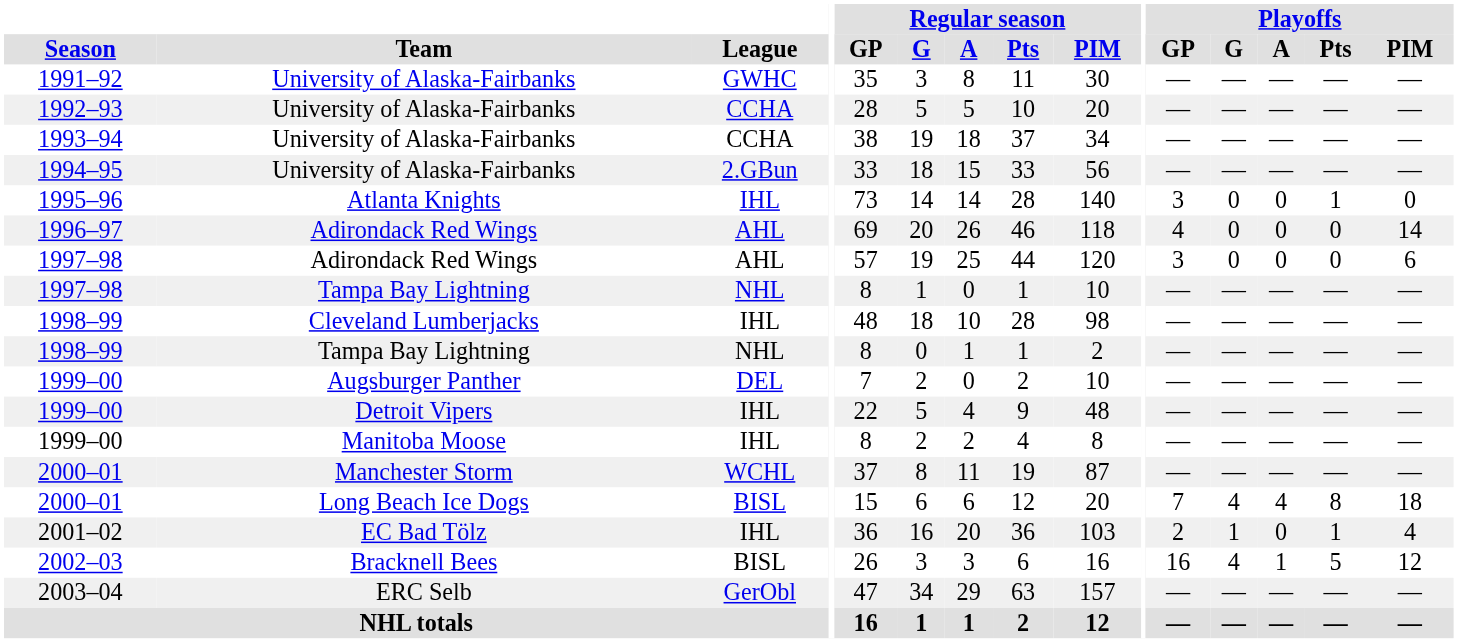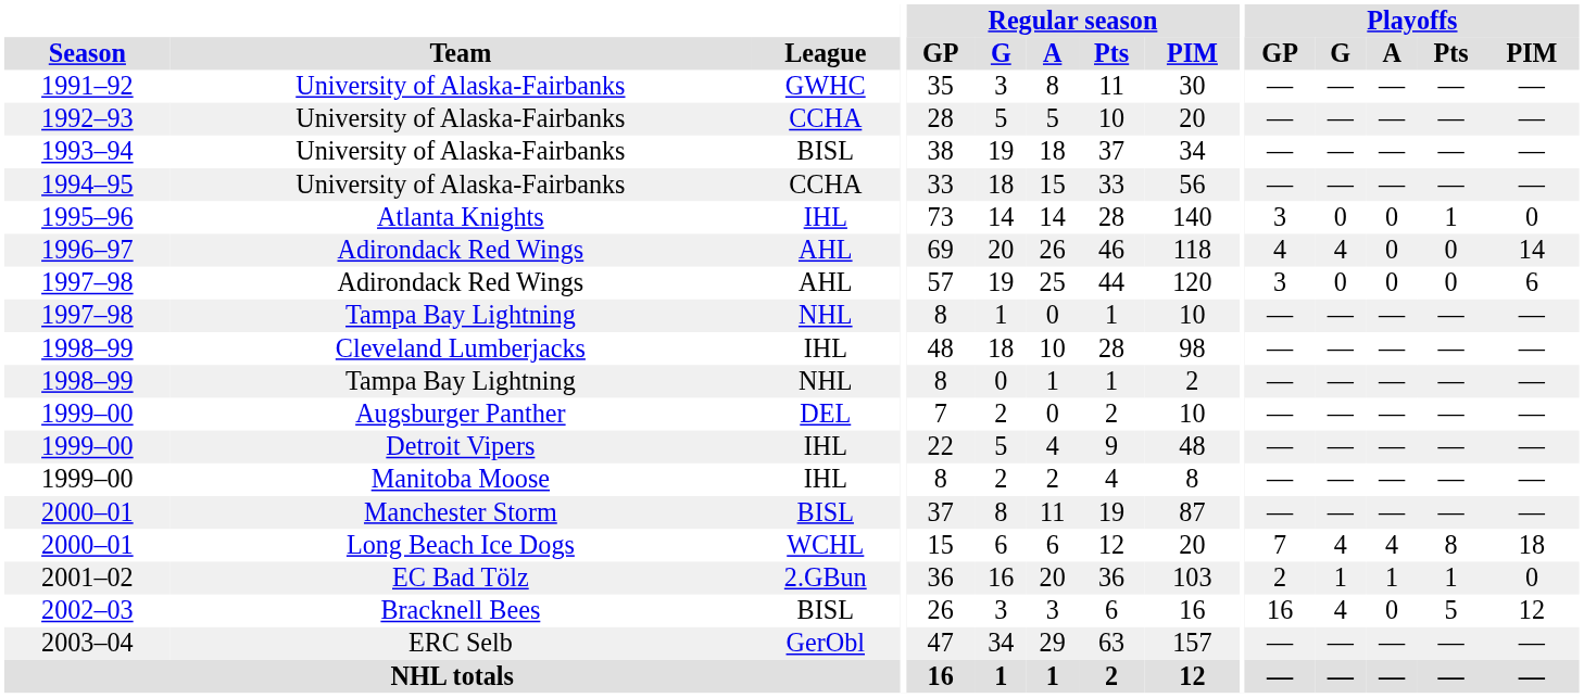1993–94 | League: CCHA -> BISL
1994–95 | League: 2.GBun -> CCHA
1996–97 | Playoffs / G: 0 -> 4
2000–01 / Manchester Storm | League: WCHL -> BISL
2000–01 / Long Beach Ice Dogs | League: BISL -> WCHL
2001–02 | League: IHL -> 2.GBun
2001–02 | Playoffs / A: 0 -> 1
2001–02 | Playoffs / PIM: 4 -> 0
2002–03 | Playoffs / A: 1 -> 0
